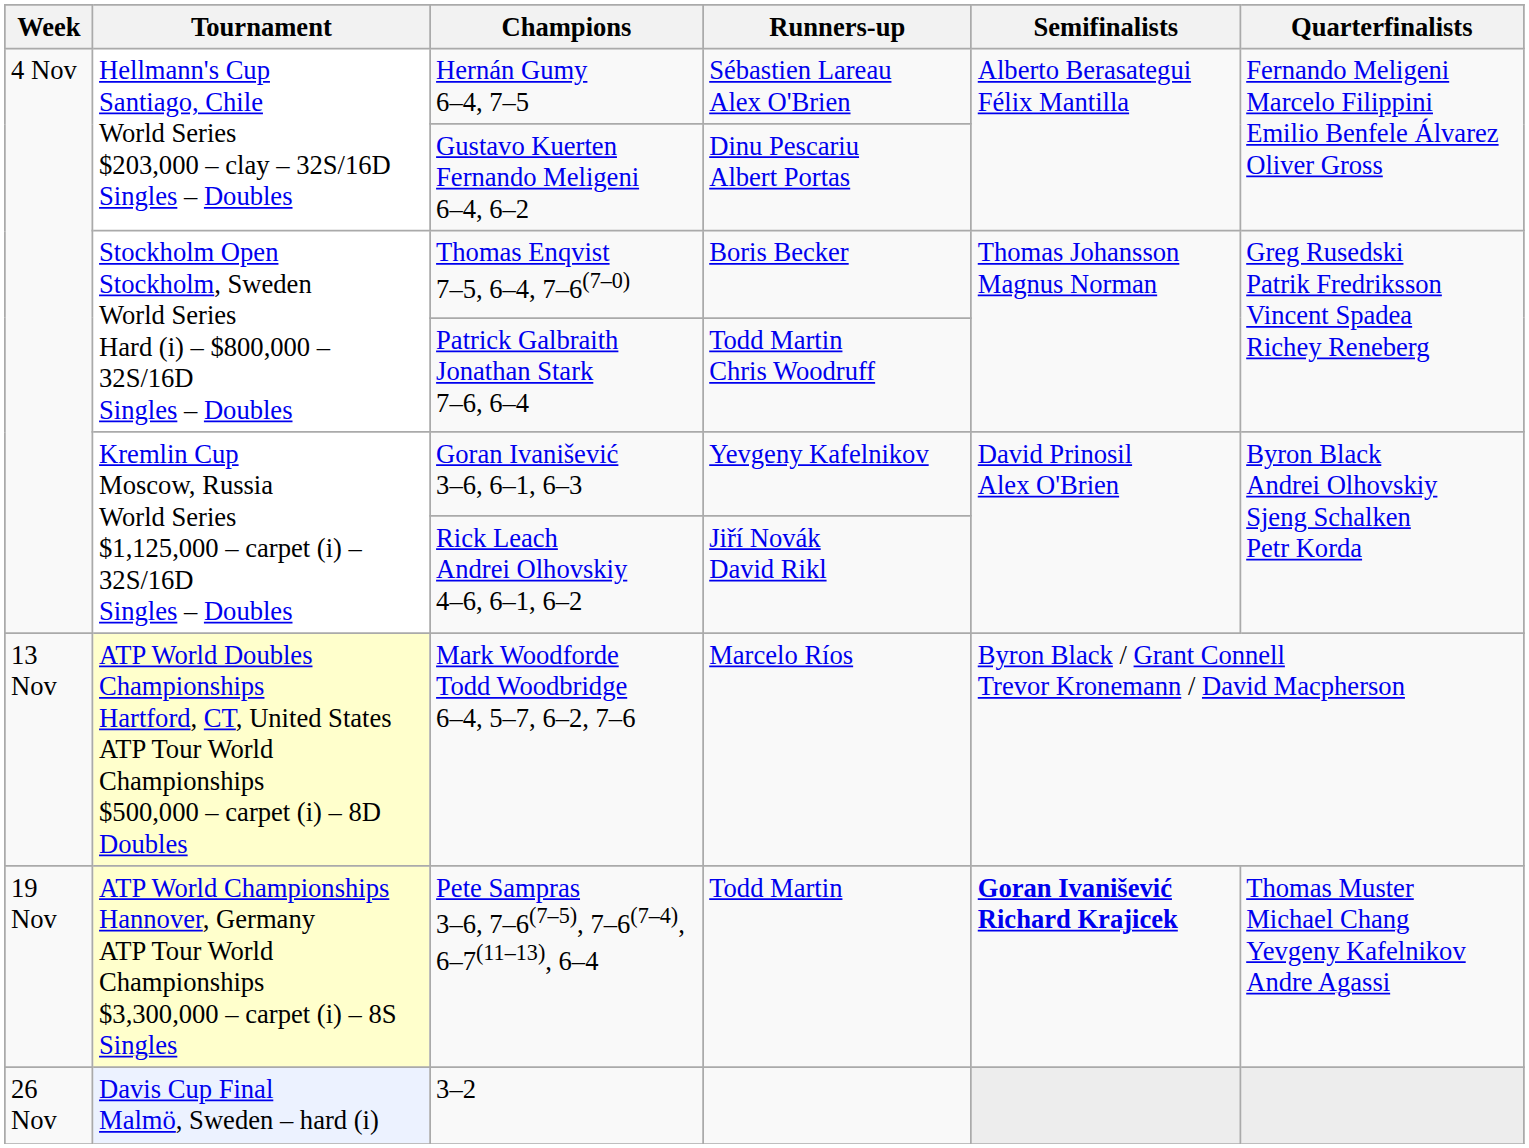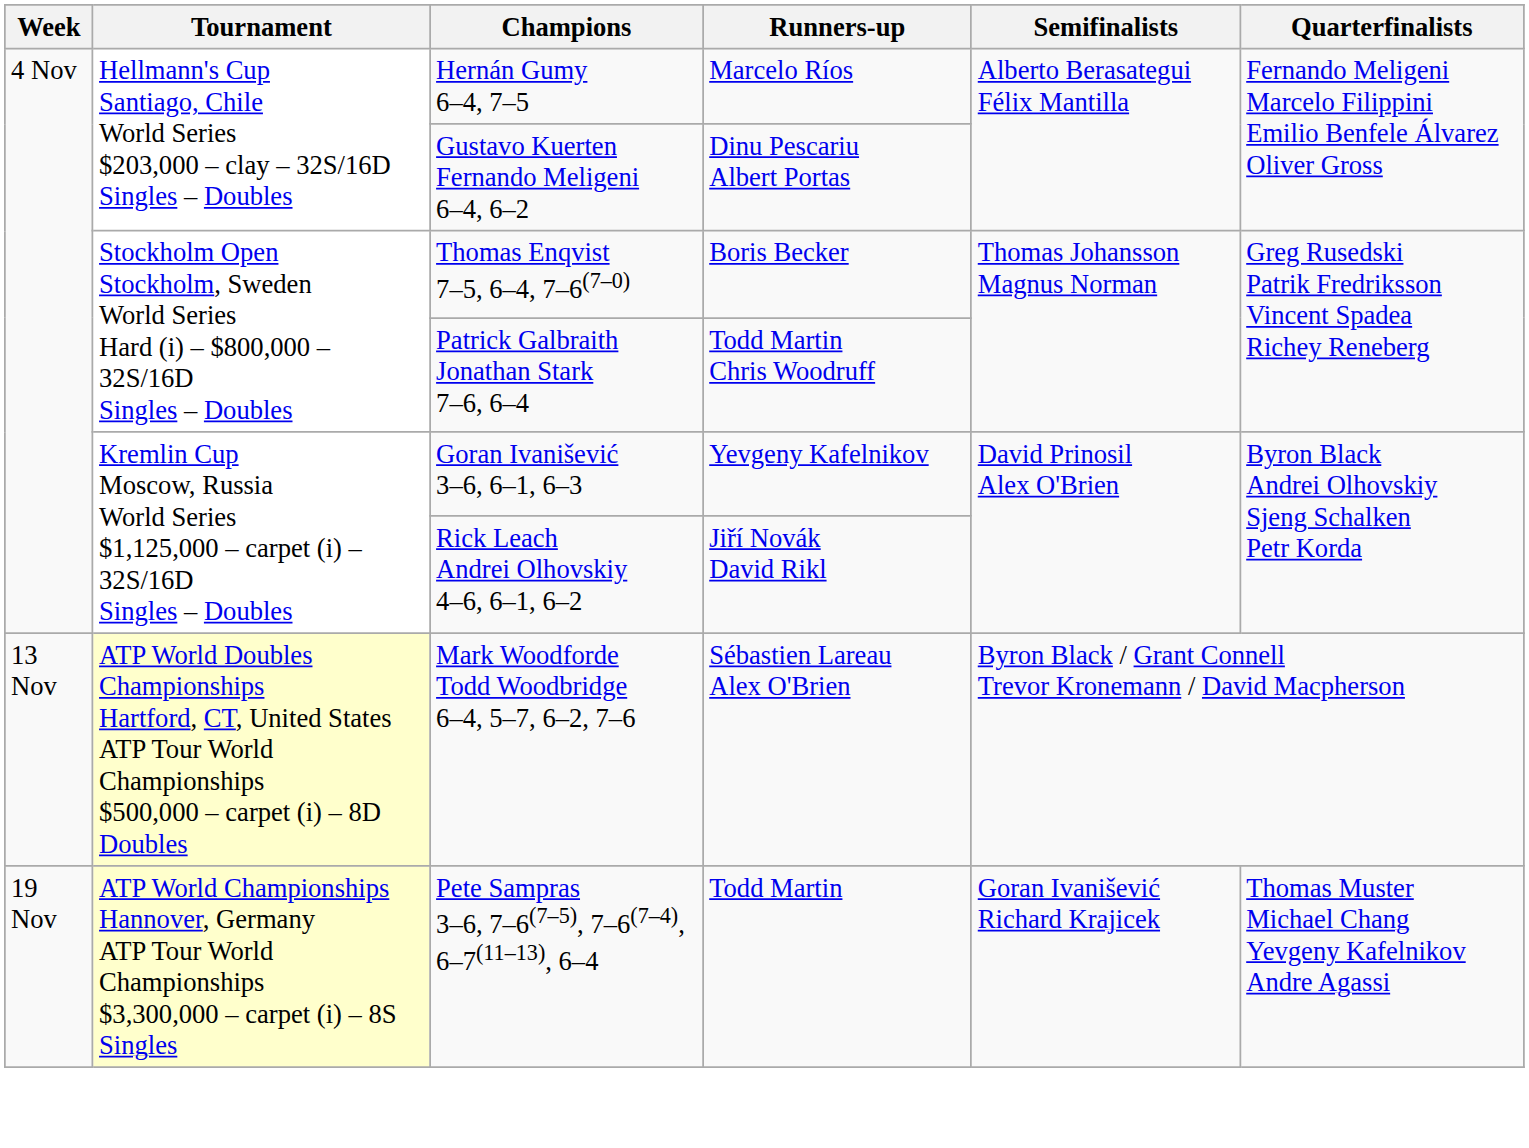Hernán Gumy 6–4, 7–5 | Runners-up: Sébastien Lareau Alex O'Brien -> Marcelo Ríos
Mark Woodforde Todd Woodbridge 6–4, 5–7, 6–2, 7–6 | Runners-up: Marcelo Ríos -> Sébastien Lareau Alex O'Brien
Pete Sampras 3–6, 7–6(7–5), 7–6(7–4), 6–7(11–13), 6–4 | Semifinalists: bold -> normal
- row: 26 Nov | Davis Cup Final Malmö, Sweden – hard (i) | 3–2
